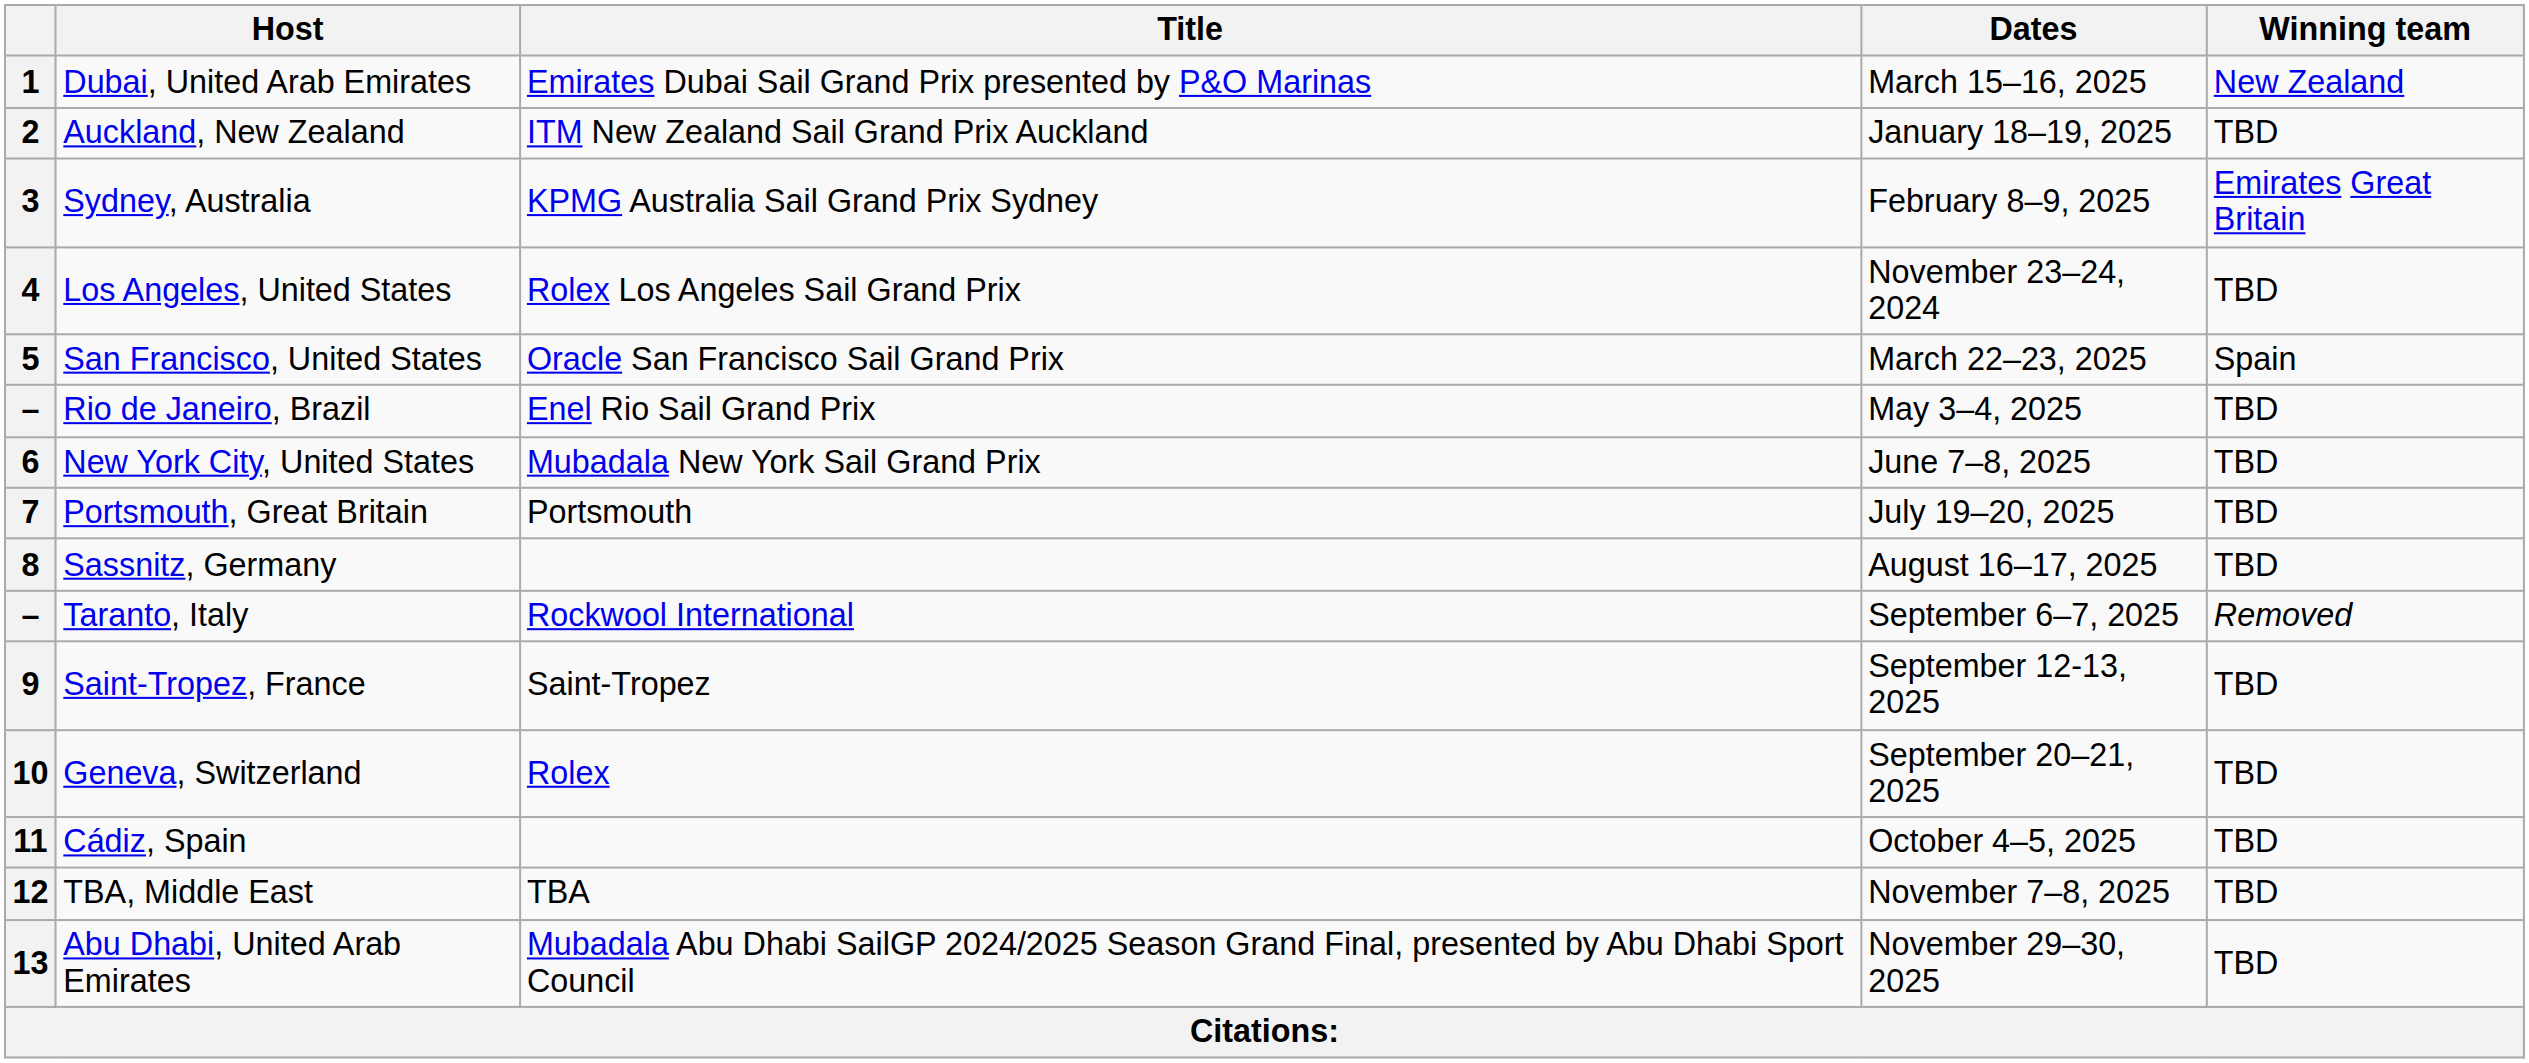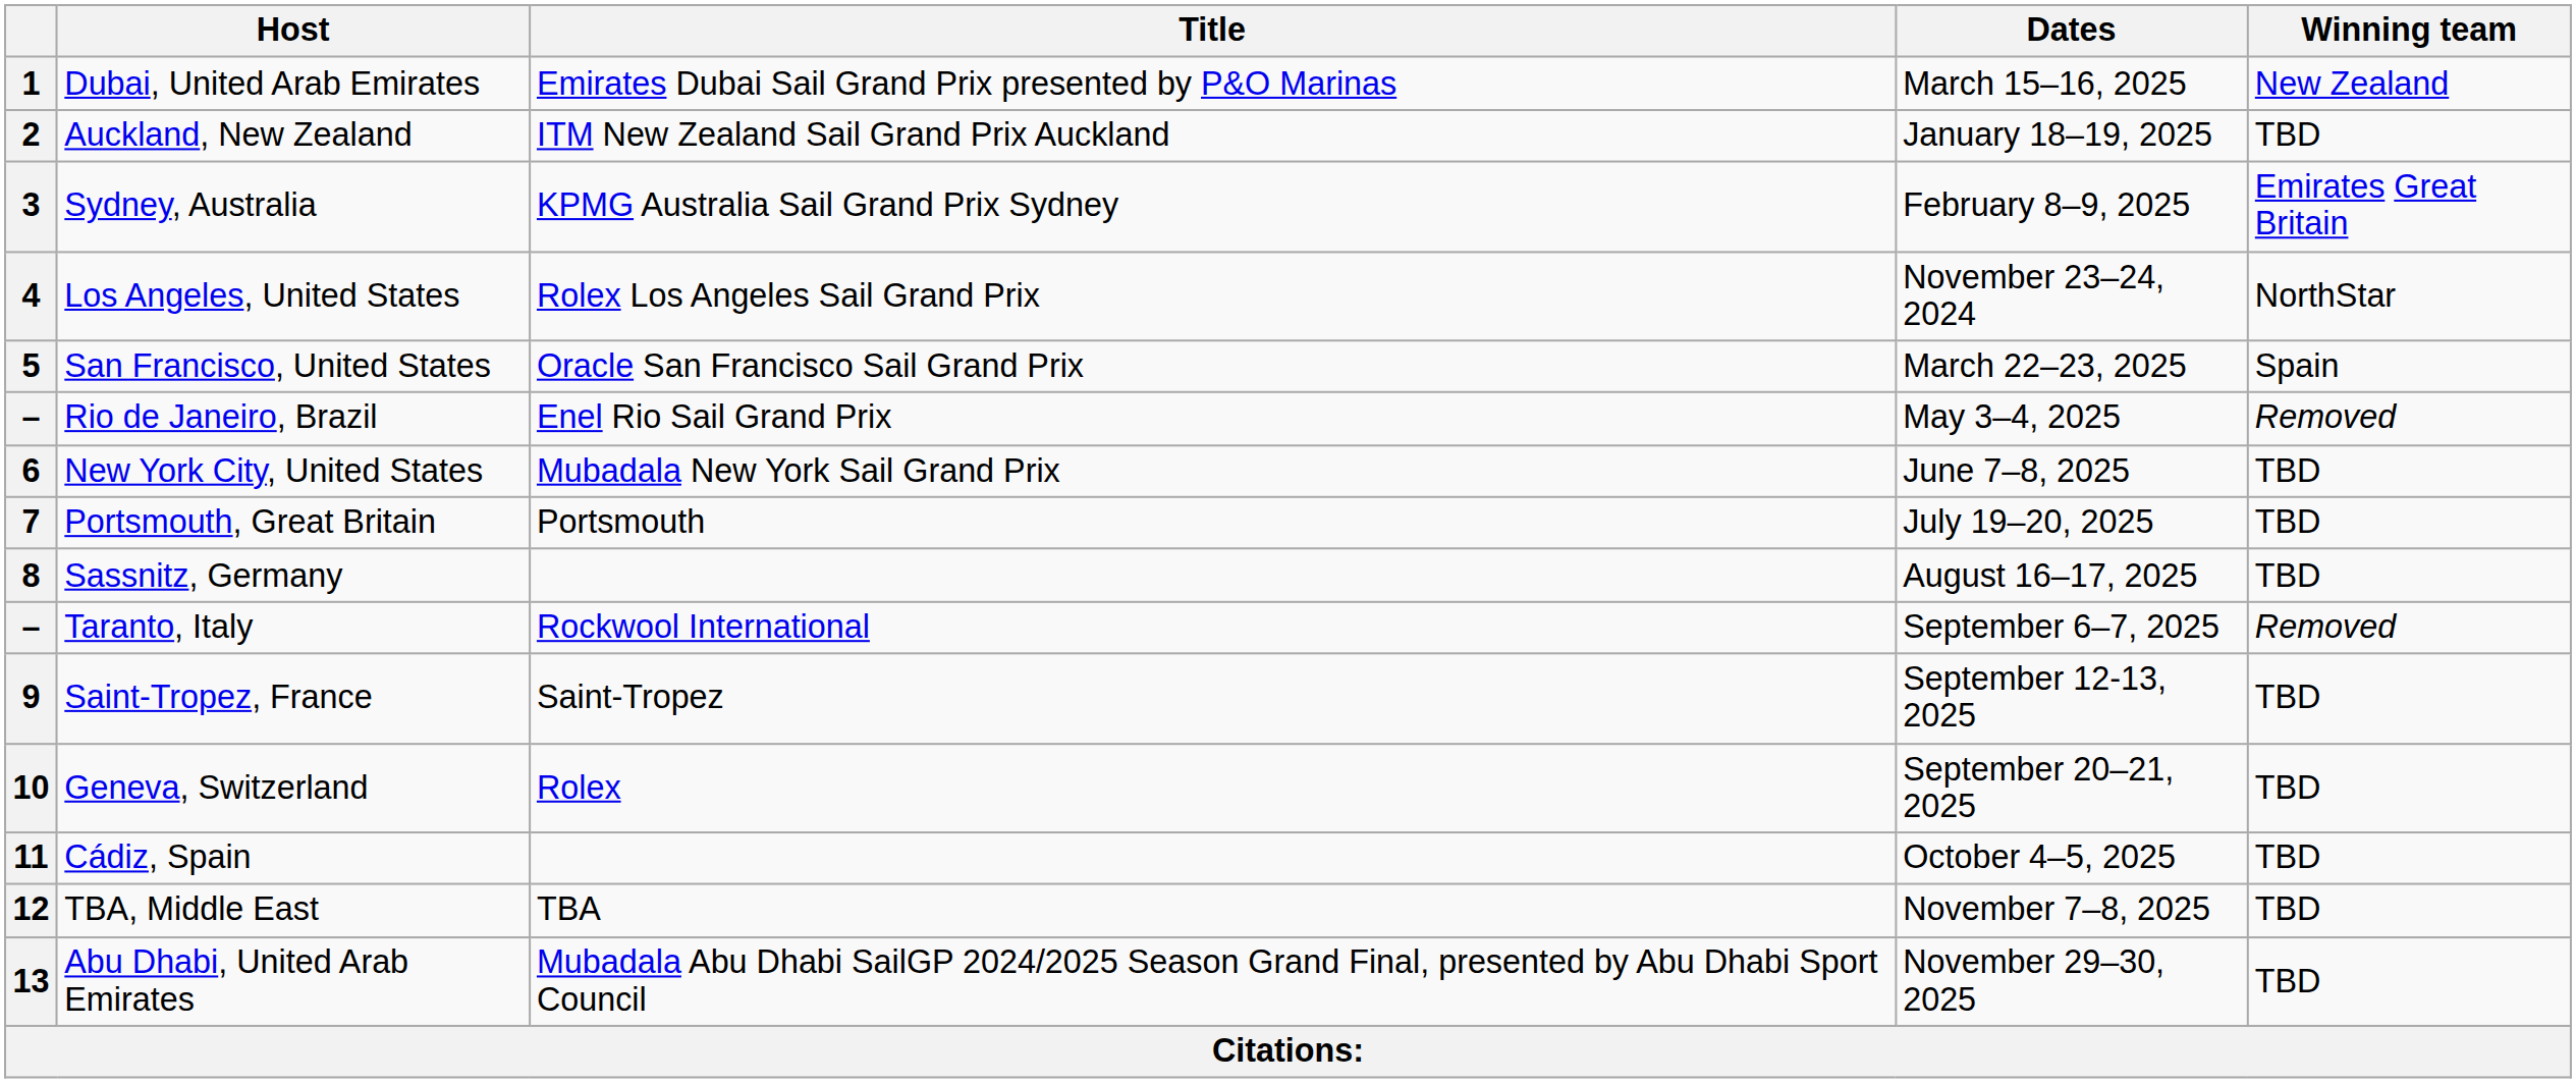4 | Winning team: TBD -> NorthStar
– / Rio de Janeiro, Brazil | Winning team: TBD -> Removed
